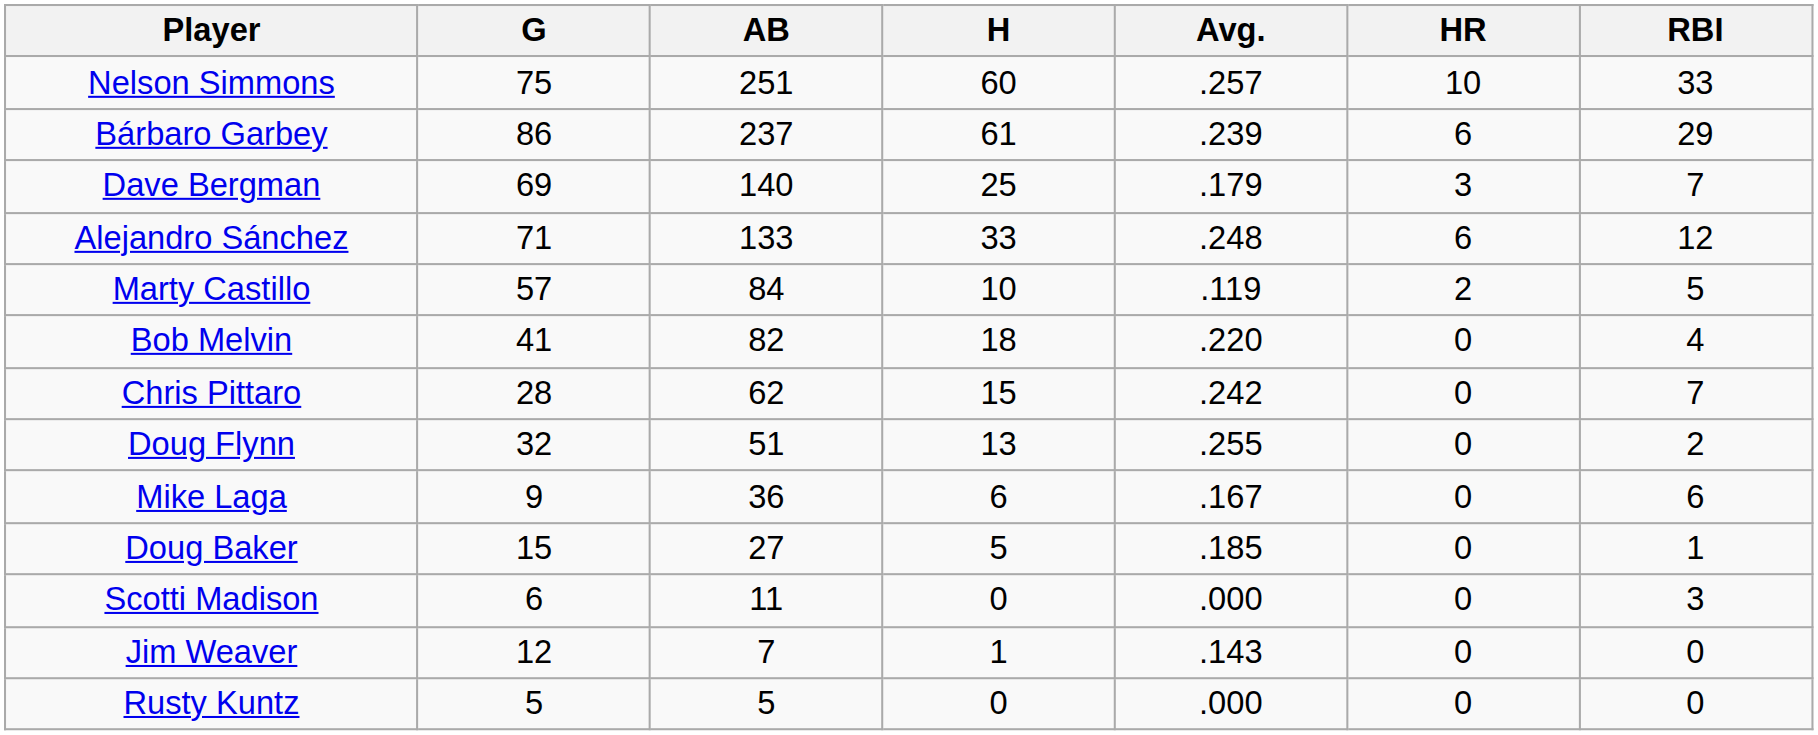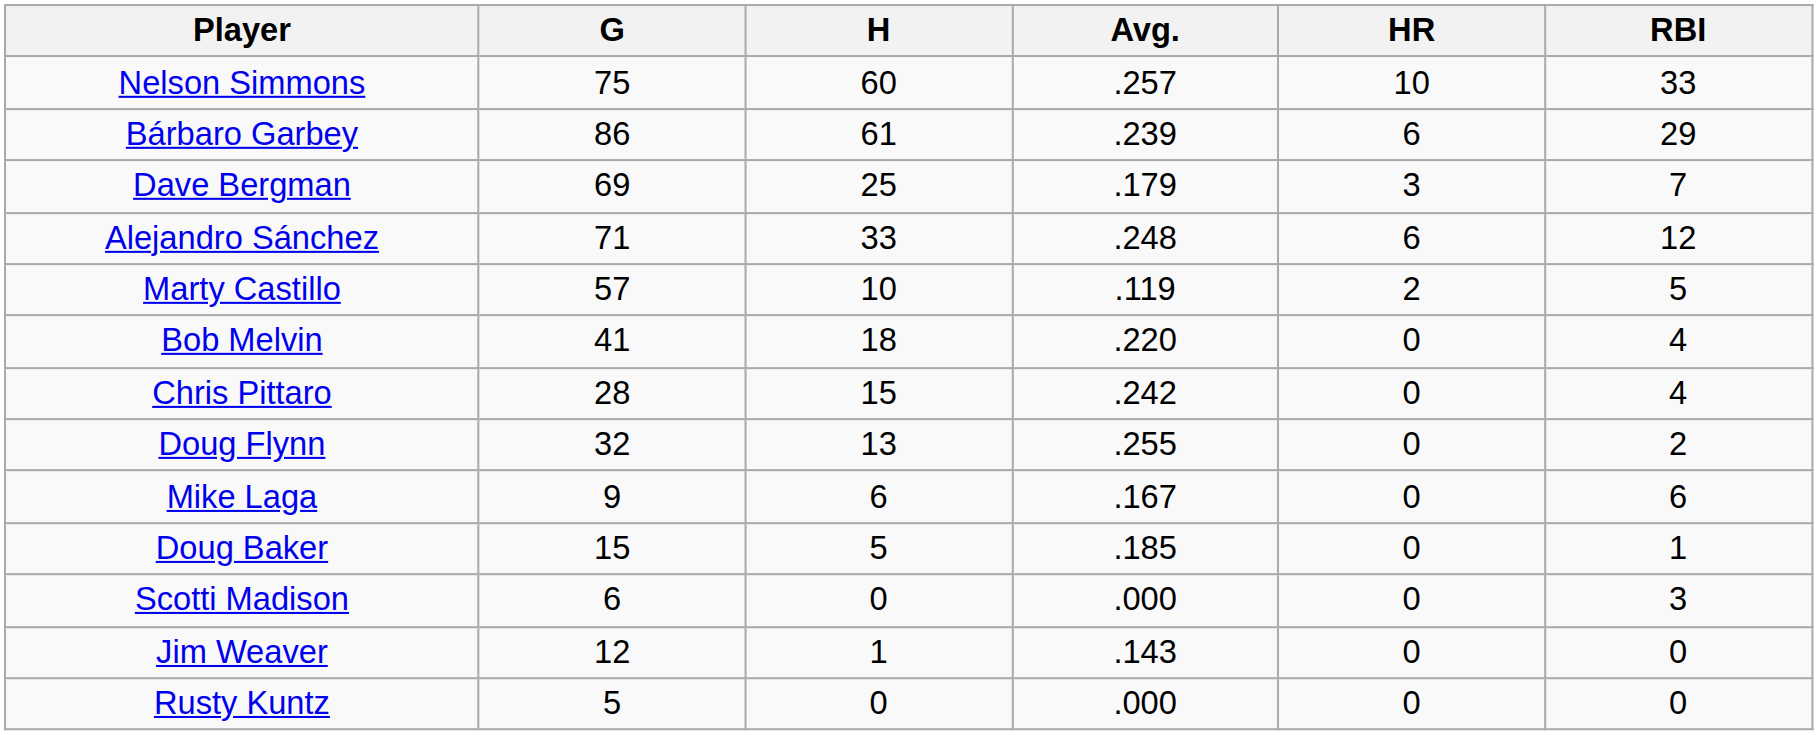- column: AB | 251 | 237 | 140 | 133 | 84 | 82 | 62 | 51 | 36 | 27 | 11 | 7 | 5
Chris Pittaro | RBI: 7 -> 4
